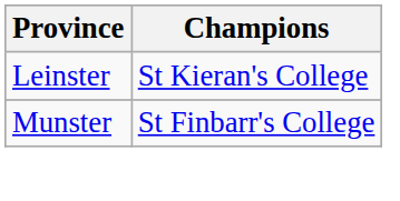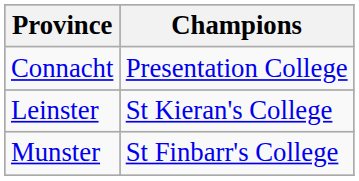+ row: Connacht | Presentation College
